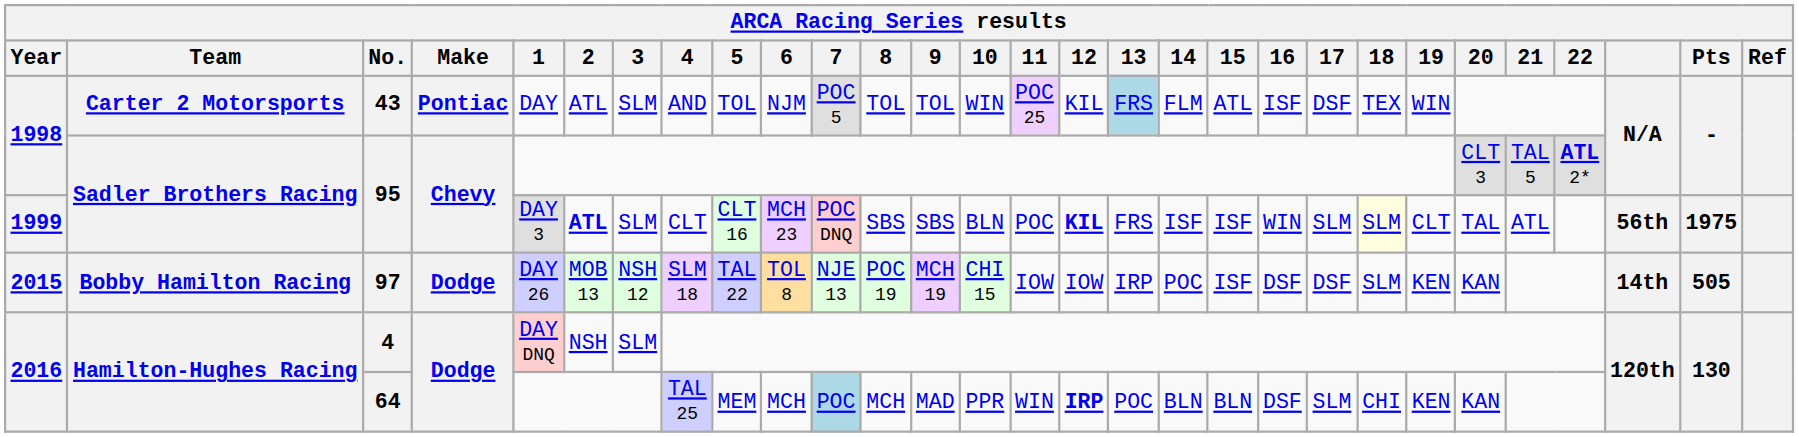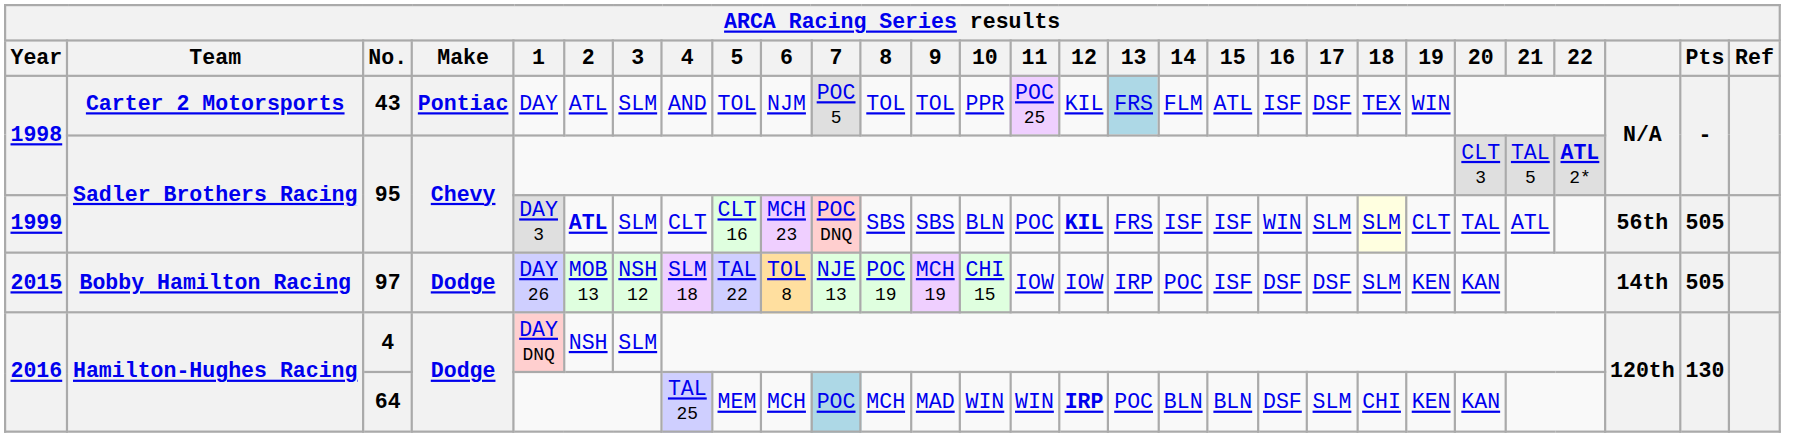43 | 10: WIN -> PPR
1999 / 95 | Pts: 1975 -> 505
64 | 10: PPR -> WIN
